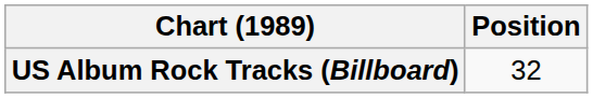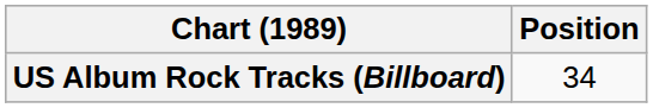US Album Rock Tracks (Billboard) | Position: 32 -> 34
